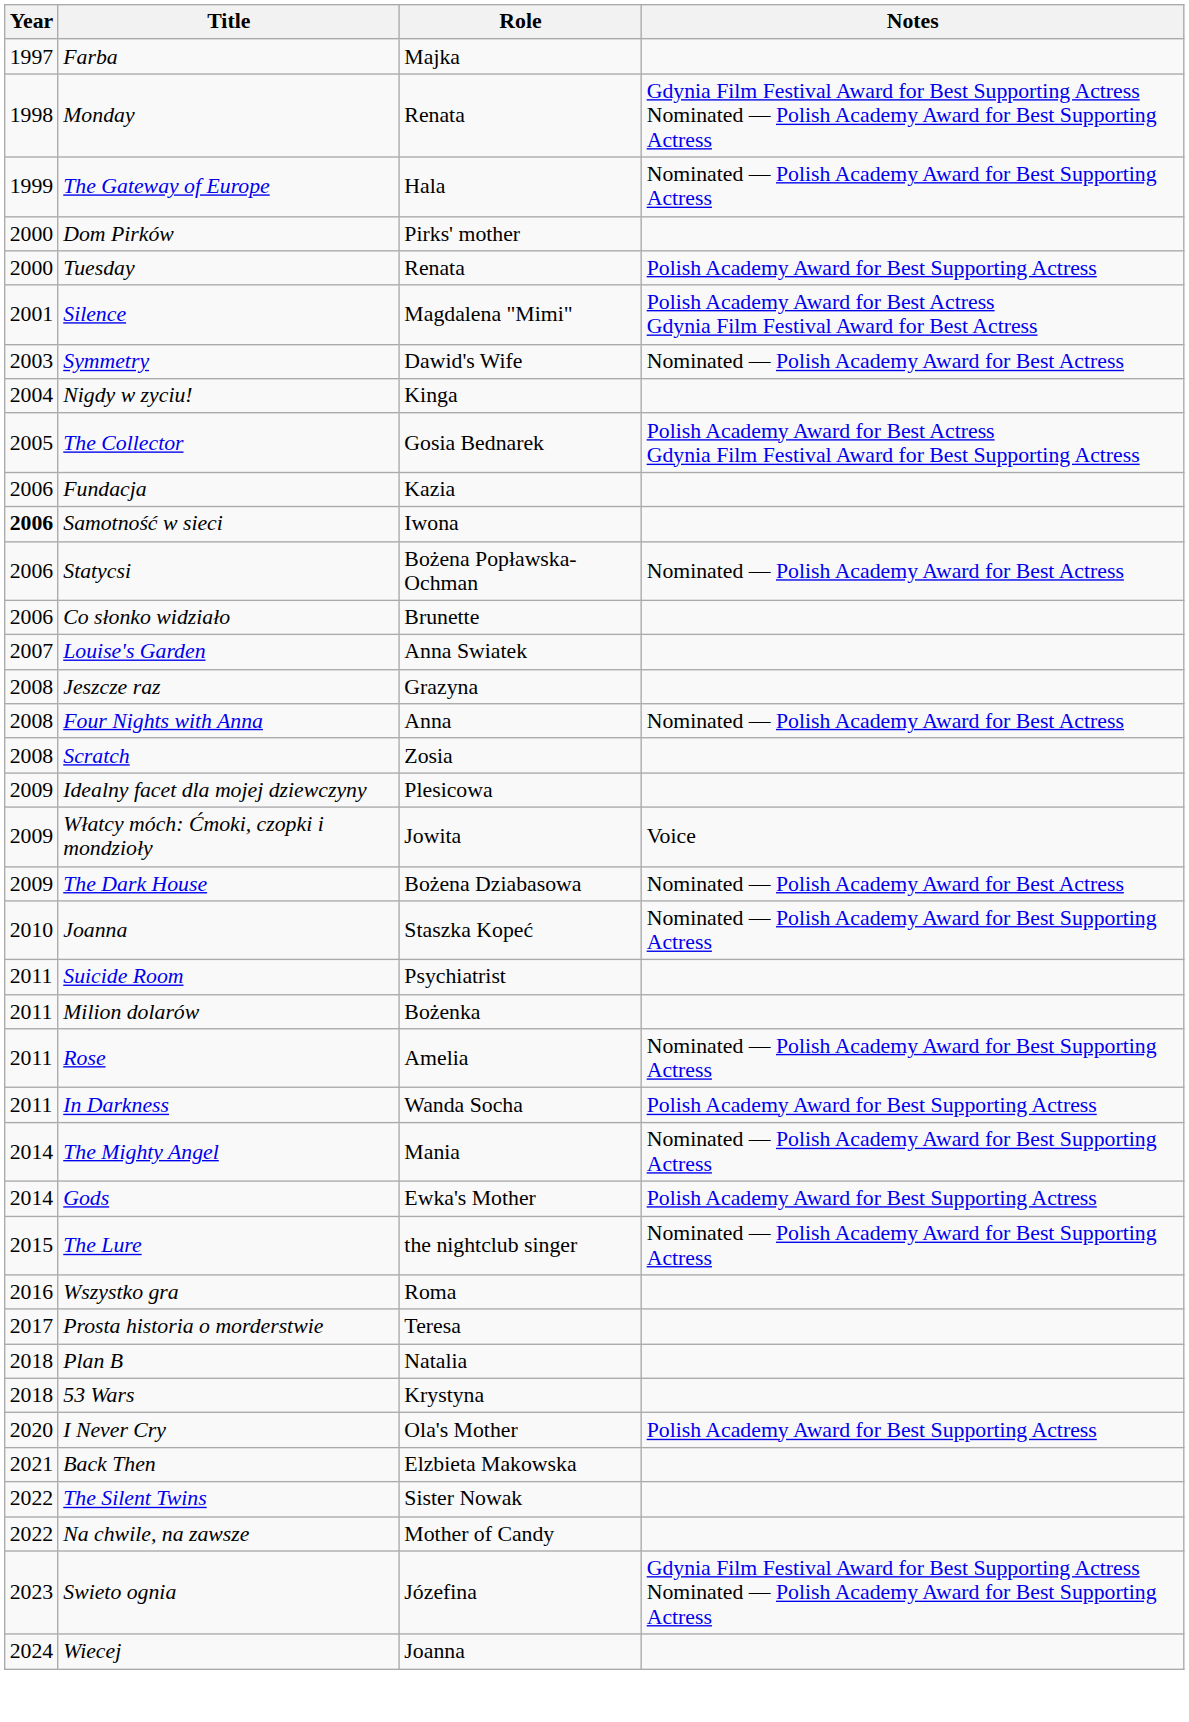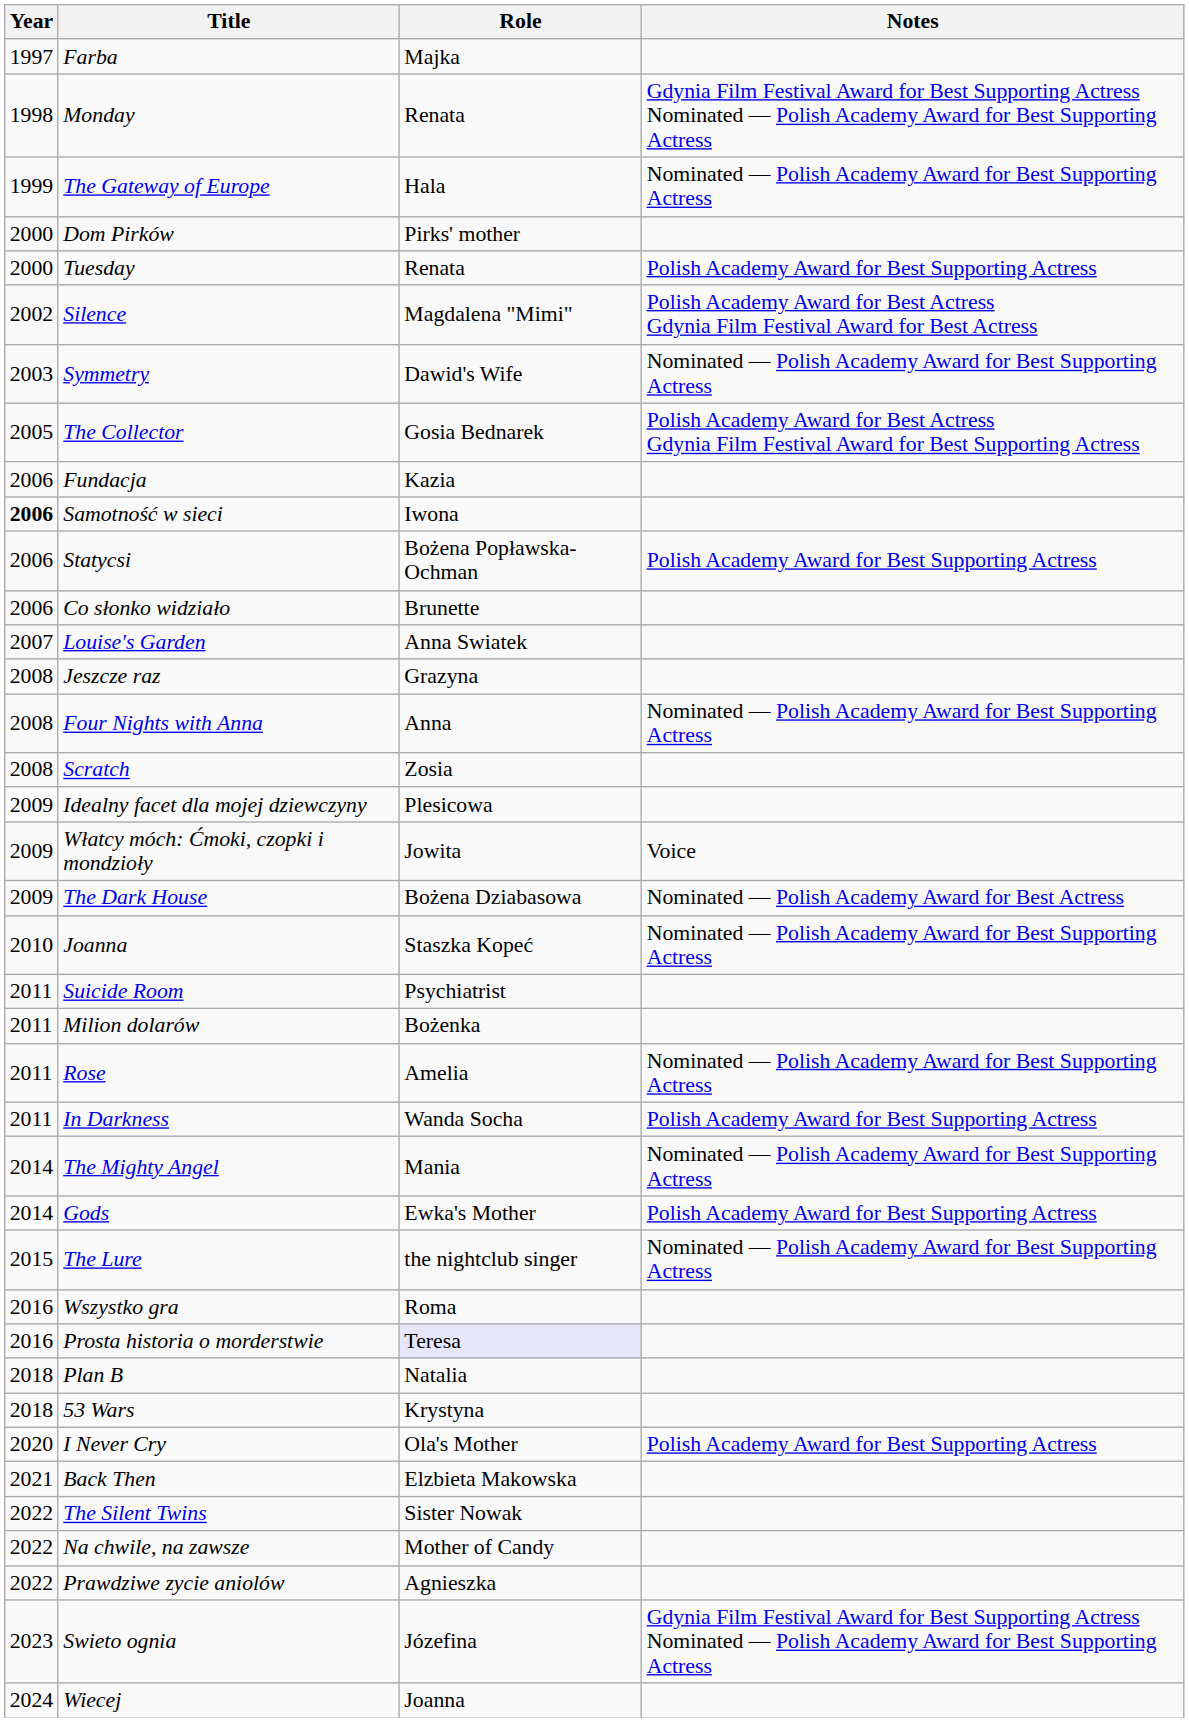Silence | Year: 2001 -> 2002
Symmetry | Notes: Nominated — Polish Academy Award for Best Actress -> Nominated — Polish Academy Award for Best Supporting Actress
- row: 2004 | Nigdy w zyciu! | Kinga
Statycsi | Notes: Nominated — Polish Academy Award for Best Actress -> Polish Academy Award for Best Supporting Actress
Four Nights with Anna | Notes: Nominated — Polish Academy Award for Best Actress -> Nominated — Polish Academy Award for Best Supporting Actress
Prosta historia o morderstwie | Year: 2017 -> 2016
Prosta historia o morderstwie | Role: no background -> lavender background
+ row: 2022 | Prawdziwe zycie aniolów | Agnieszka
